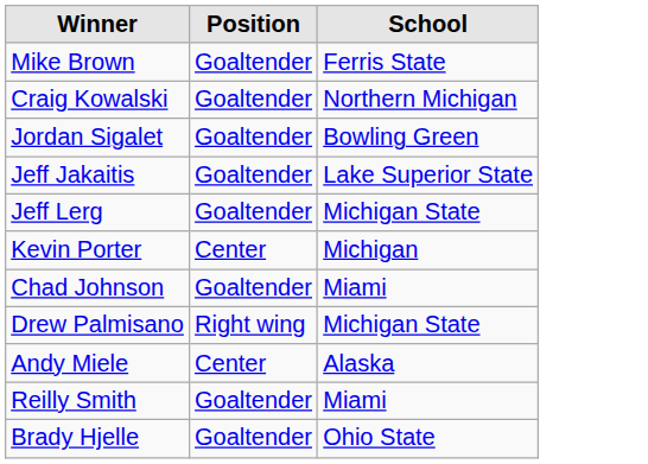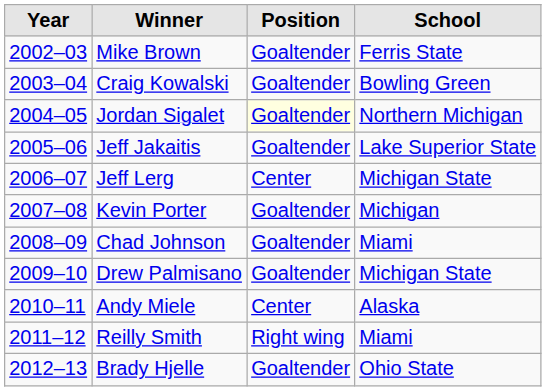+ column: Year | 2002–03 | 2003–04 | 2004–05 | 2005–06 | 2006–07 | 2007–08 | 2008–09 | 2009–10 | 2010–11 | 2011–12 | 2012–13
Craig Kowalski | School: Northern Michigan -> Bowling Green
Jordan Sigalet | Position: no background -> lightyellow background
Jordan Sigalet | School: Bowling Green -> Northern Michigan
Jeff Lerg | Position: Goaltender -> Center
Kevin Porter | Position: Center -> Goaltender
Drew Palmisano | Position: Right wing -> Goaltender
Reilly Smith | Position: Goaltender -> Right wing
